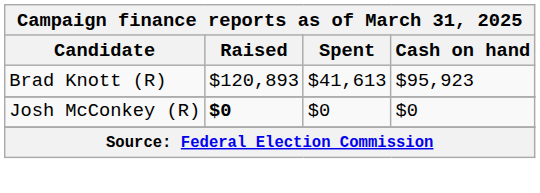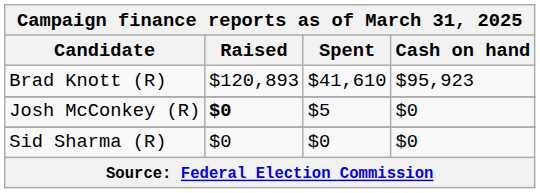Brad Knott (R) | Spent: $41,613 -> $41,610
Josh McConkey (R) | Spent: $0 -> $5
+ row: Sid Sharma (R) | $0 | $0 | $0
